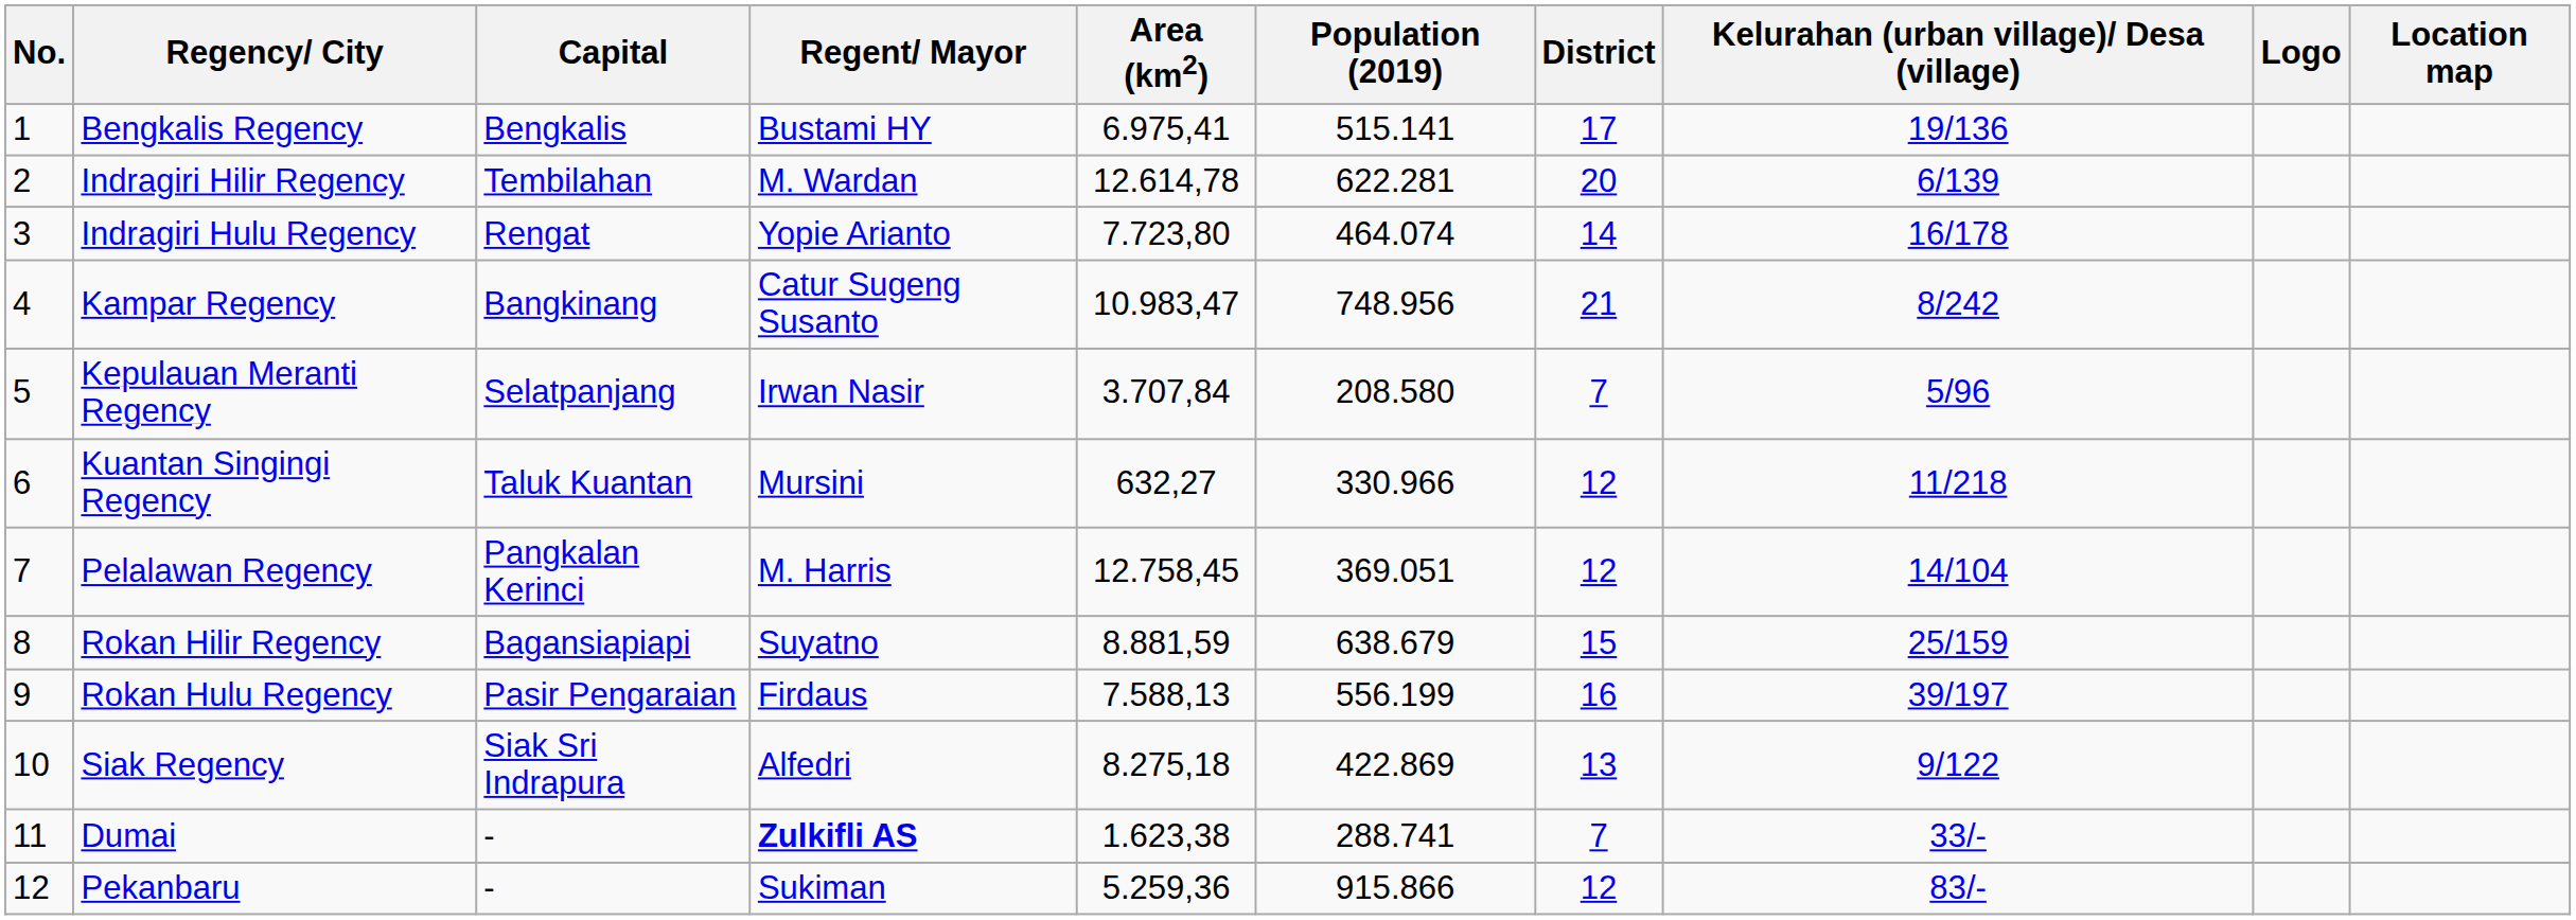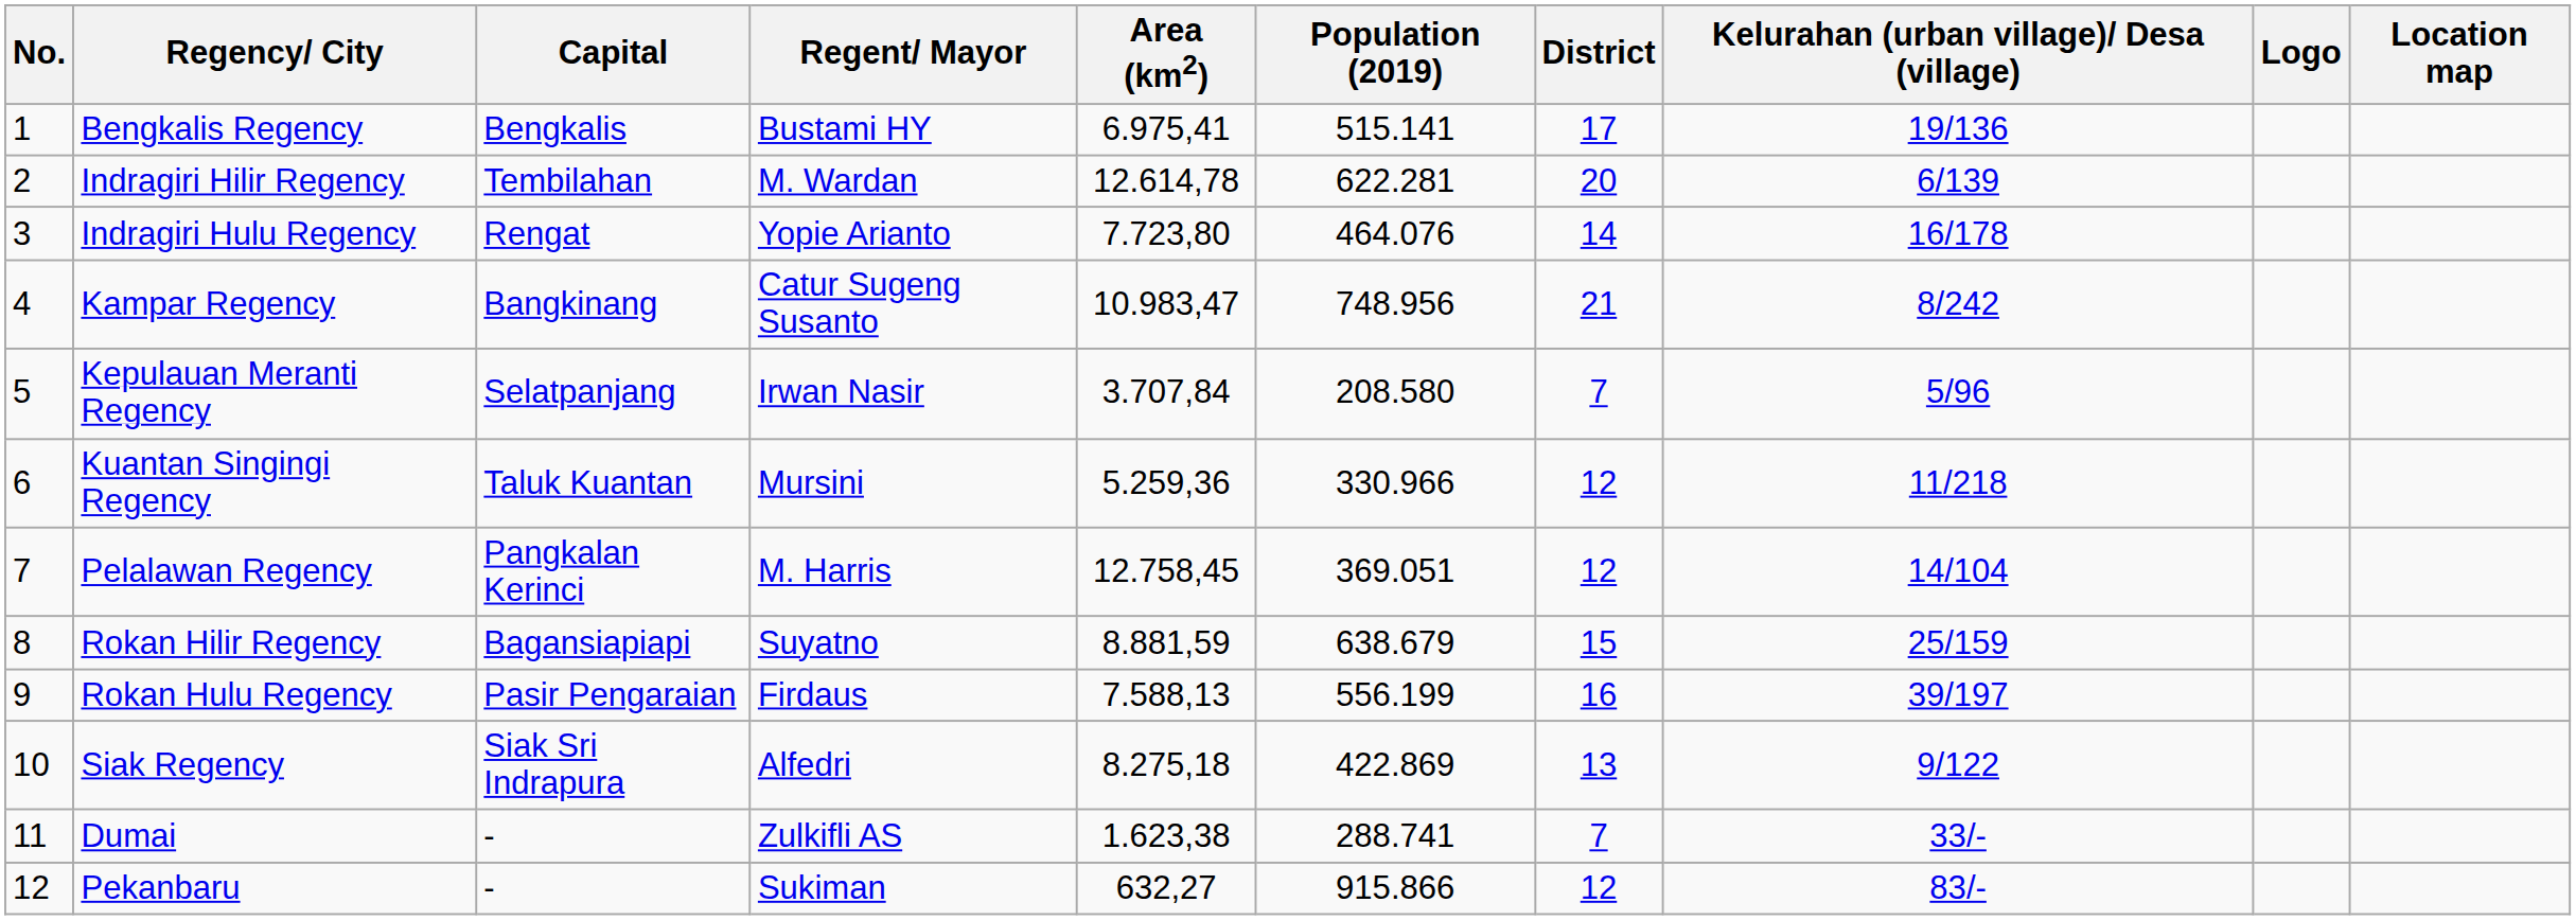Indragiri Hulu Regency | Population (2019): 464.074 -> 464.076
Kuantan Singingi Regency | Area (km2): 632,27 -> 5.259,36
Dumai | Regent/ Mayor: bold -> normal
Pekanbaru | Area (km2): 5.259,36 -> 632,27
